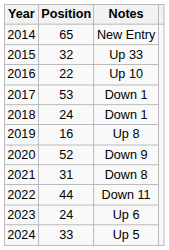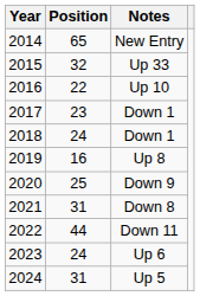2017 / Down 1 | Position: 53 -> 23
Down 9 | Position: 52 -> 25
Up 5 | Position: 33 -> 31
